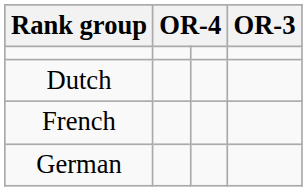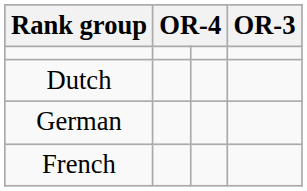rows swapped: French <-> German
